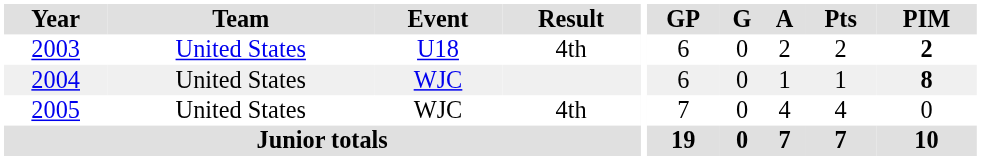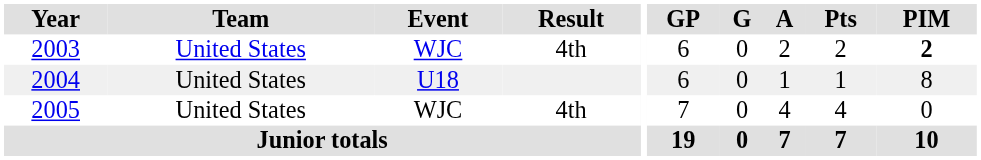2003 | Event: U18 -> WJC
2004 | Event: WJC -> U18
2004 | PIM: bold -> normal
